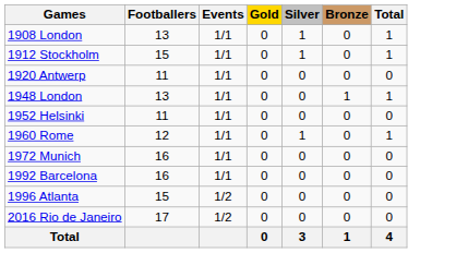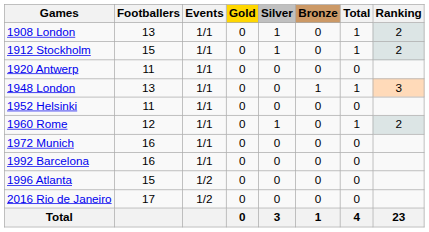+ column: Ranking | 2 | 2 | 3 | 2 | 23
